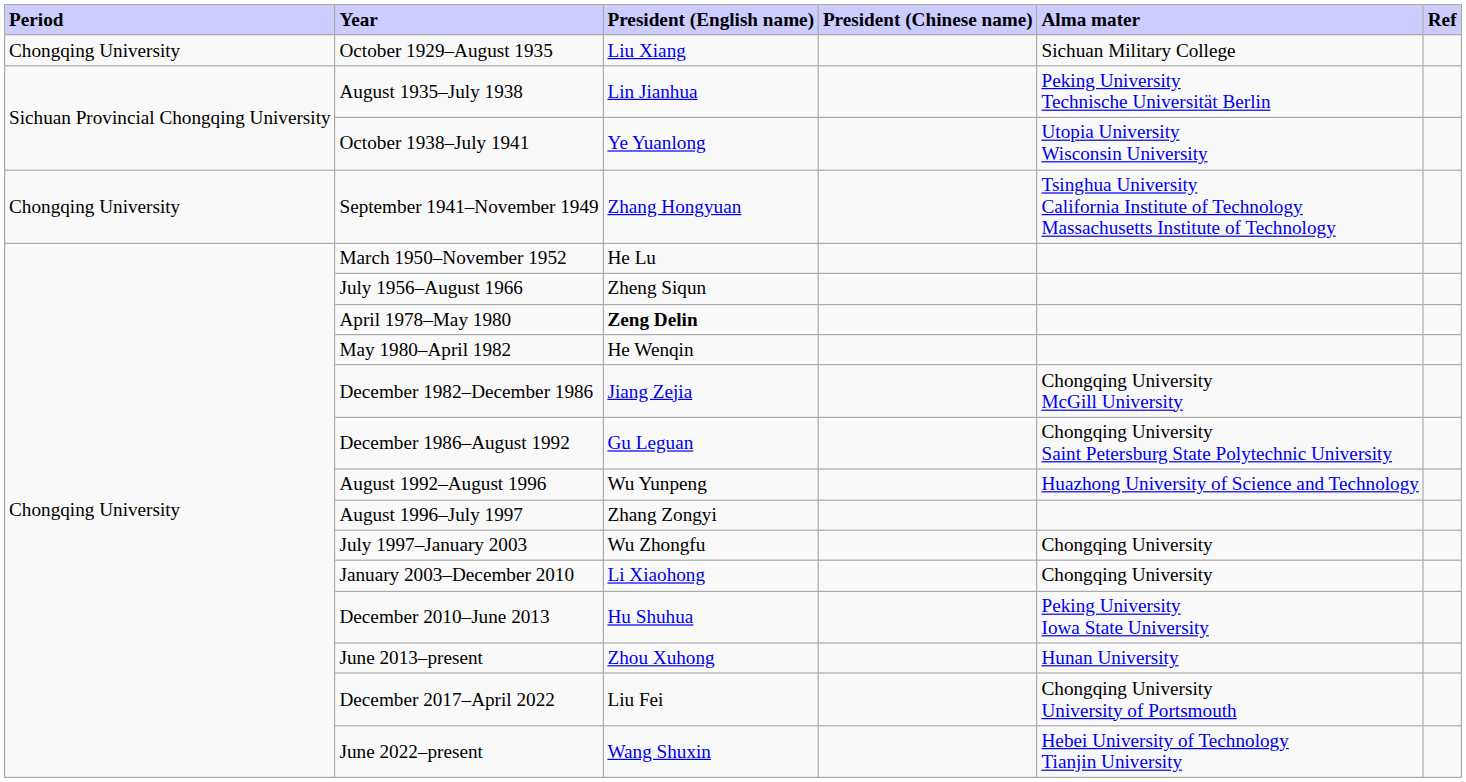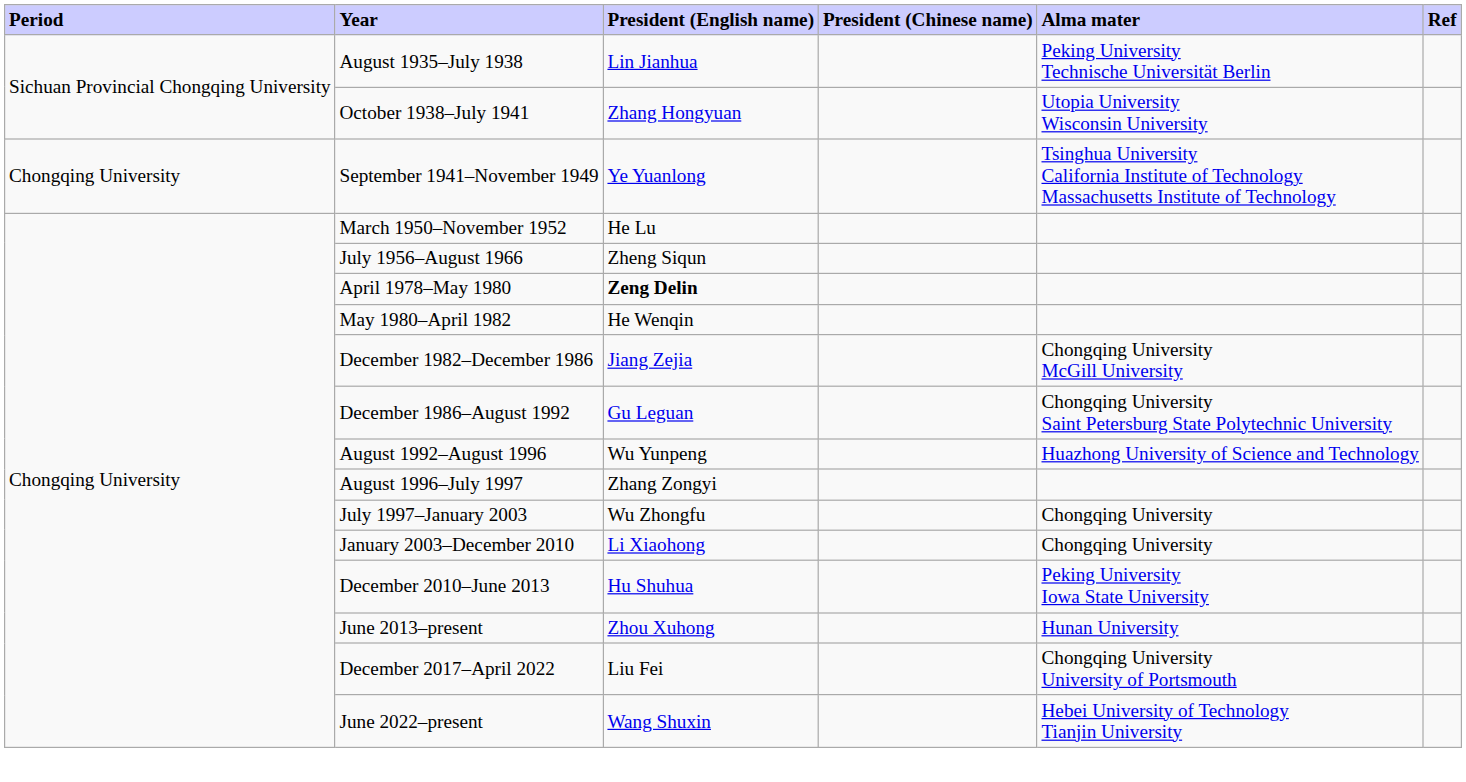- row: Chongqing University | October 1929–August 1935 | Liu Xiang | Sichuan Military College
October 1938–July 1941 | President (English name): Ye Yuanlong -> Zhang Hongyuan
September 1941–November 1949 | President (English name): Zhang Hongyuan -> Ye Yuanlong
